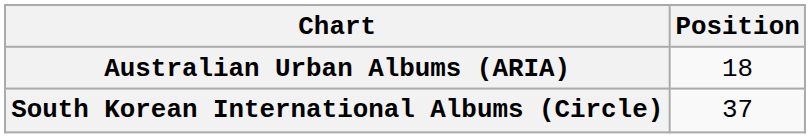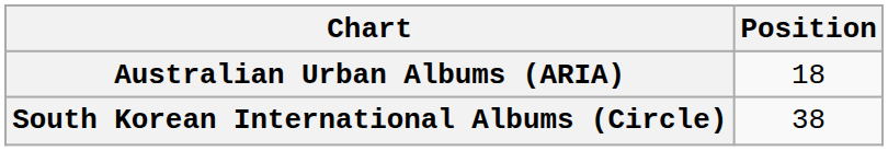South Korean International Albums (Circle) | Position: 37 -> 38
